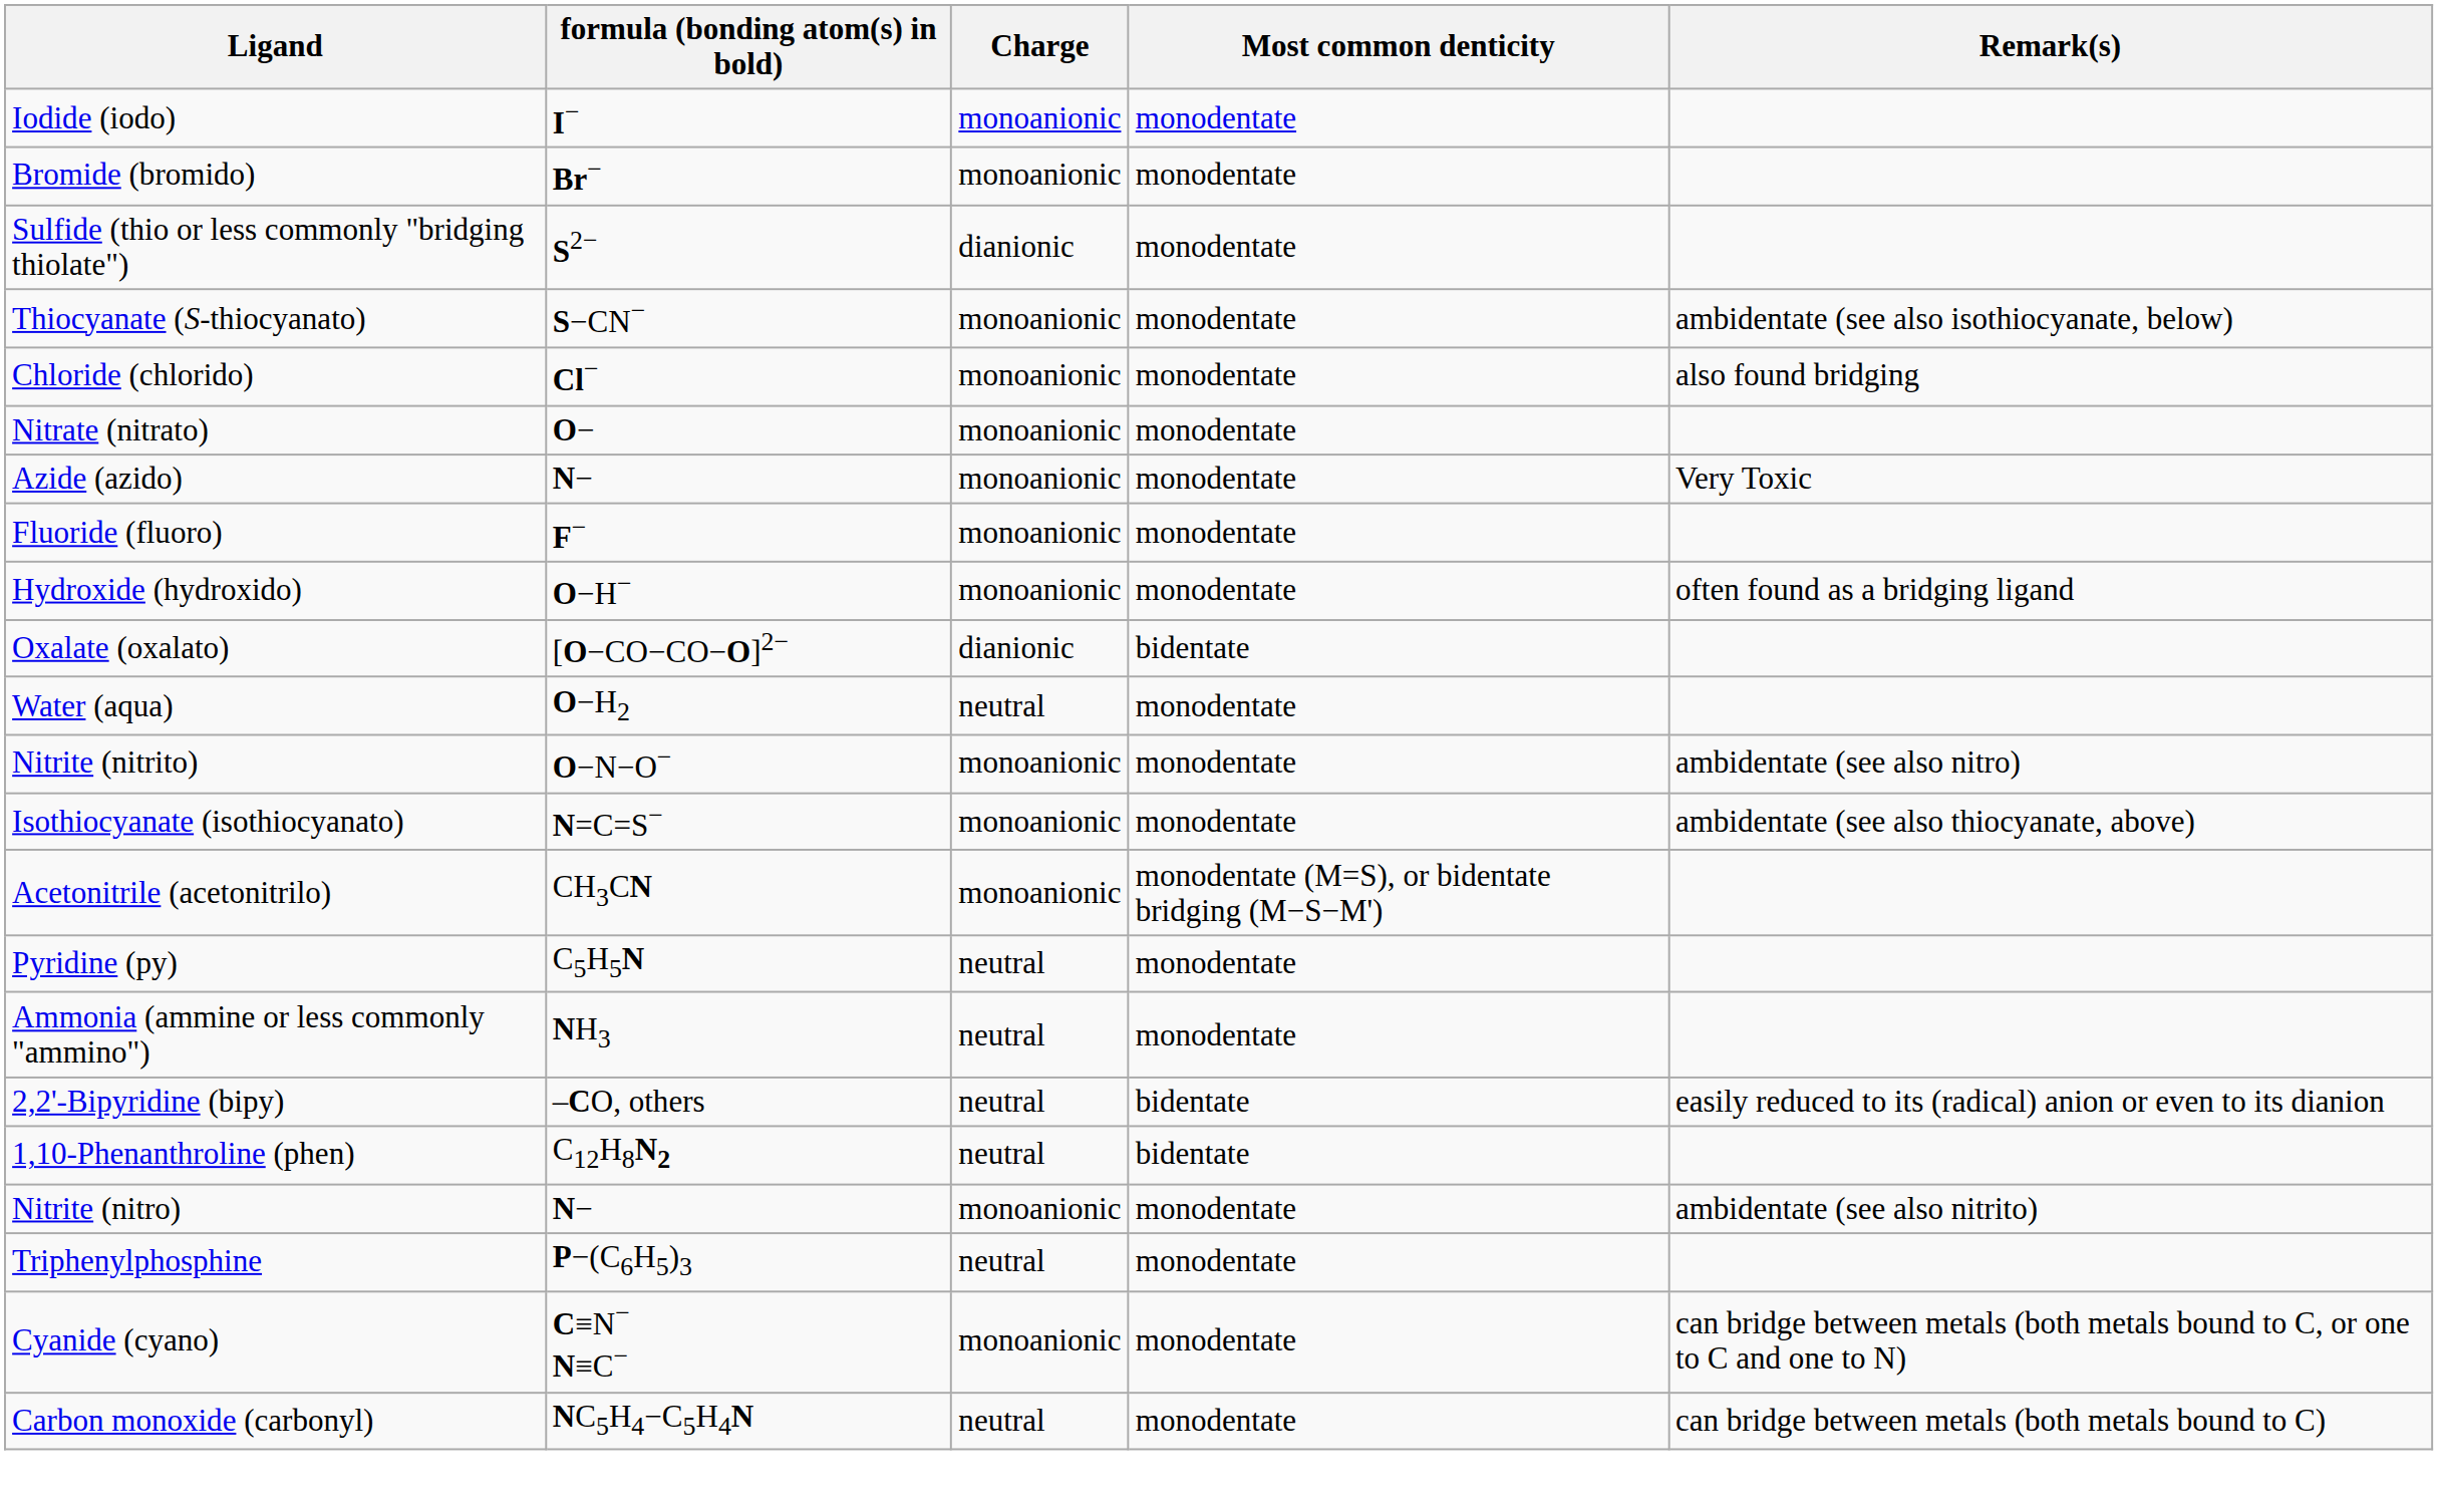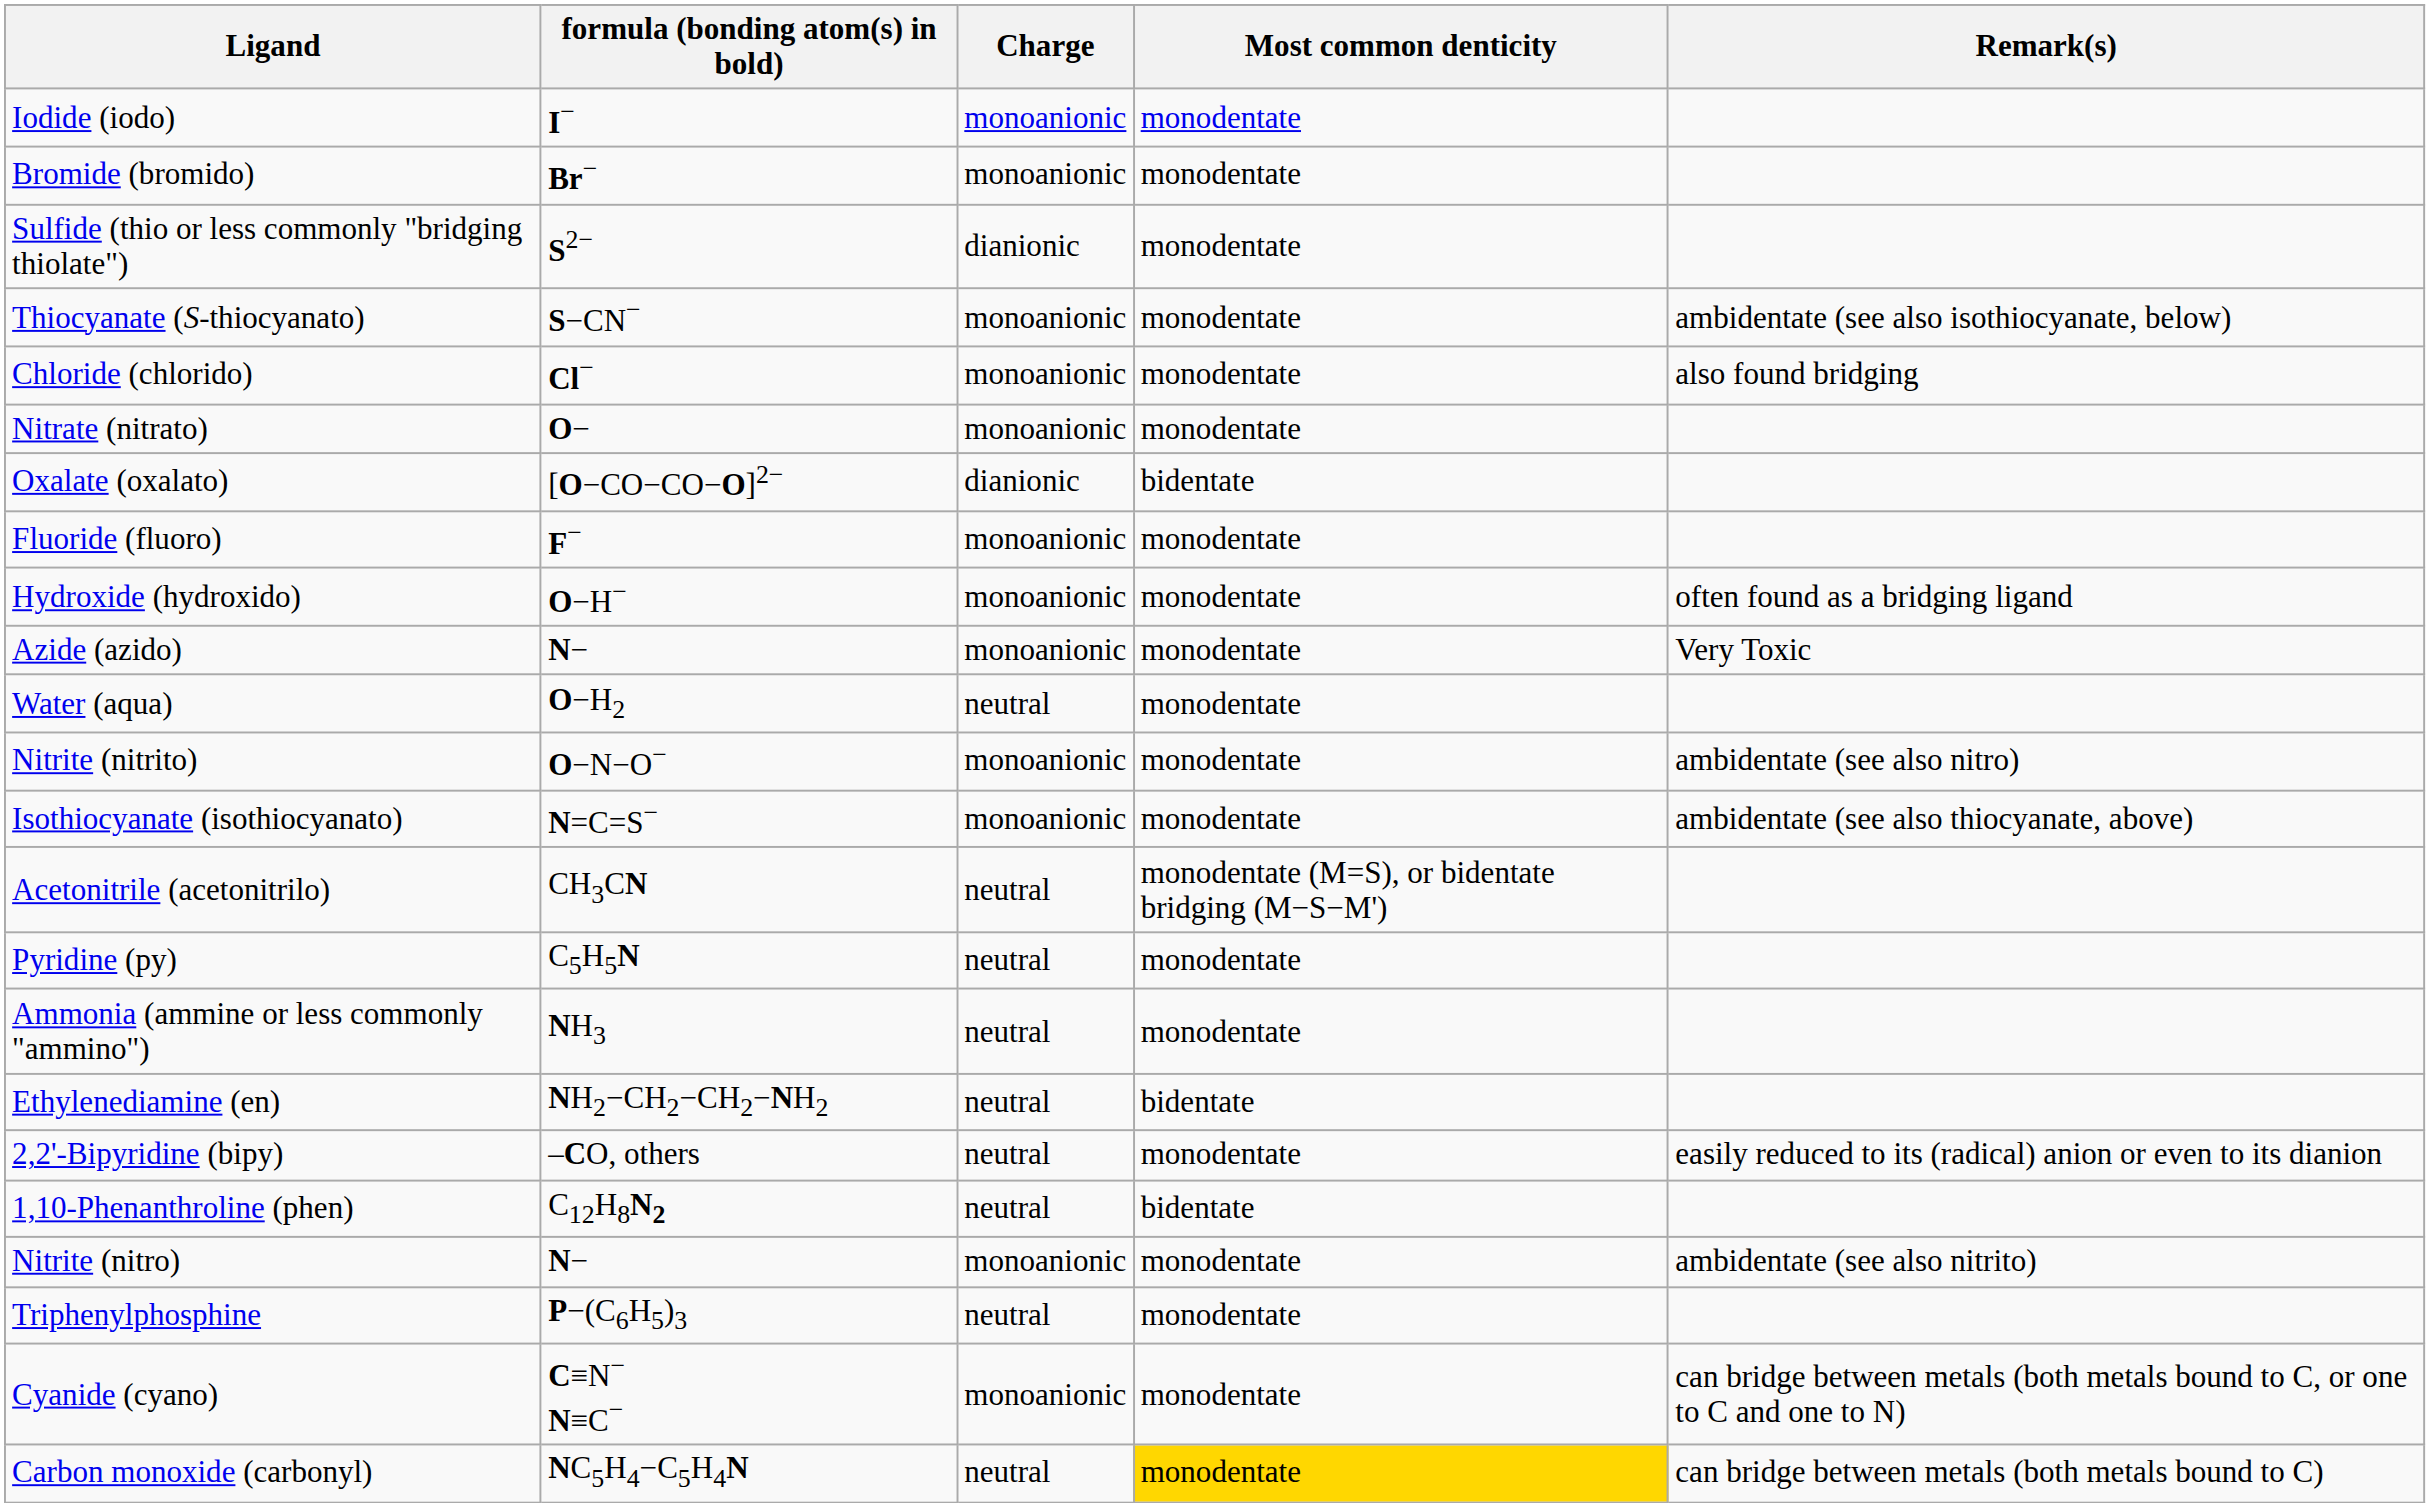rows swapped: Azide (azido) <-> Oxalate (oxalato)
Acetonitrile (acetonitrilo) | Charge: monoanionic -> neutral
+ row: Ethylenediamine (en) | NH2−CH2−CH2−NH2 | neutral | bidentate
2,2'-Bipyridine (bipy) | Most common denticity: bidentate -> monodentate
Carbon monoxide (carbonyl) | Most common denticity: no background -> gold background
